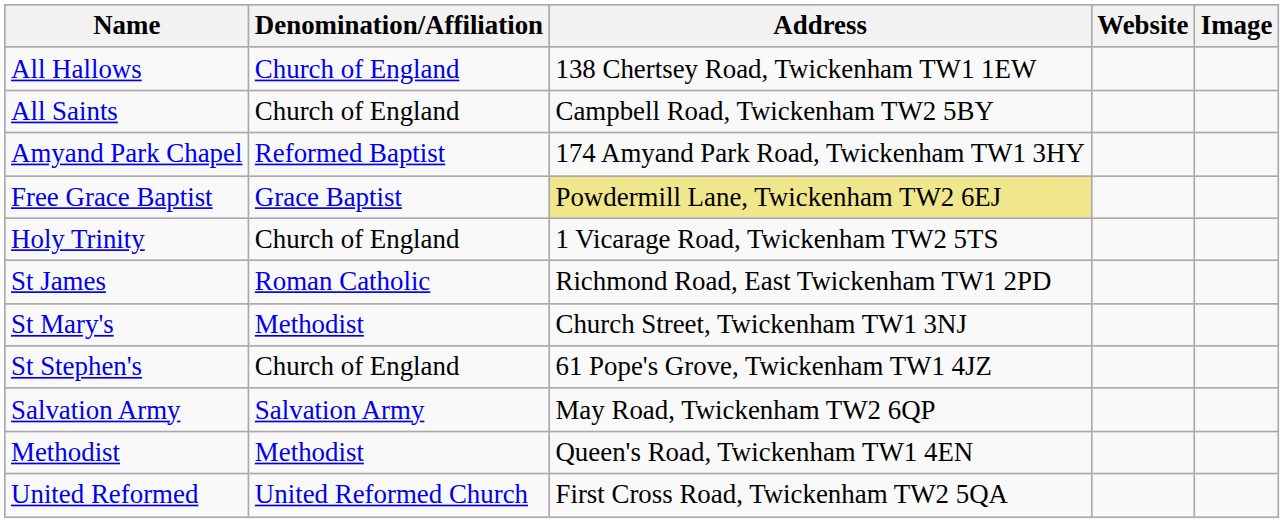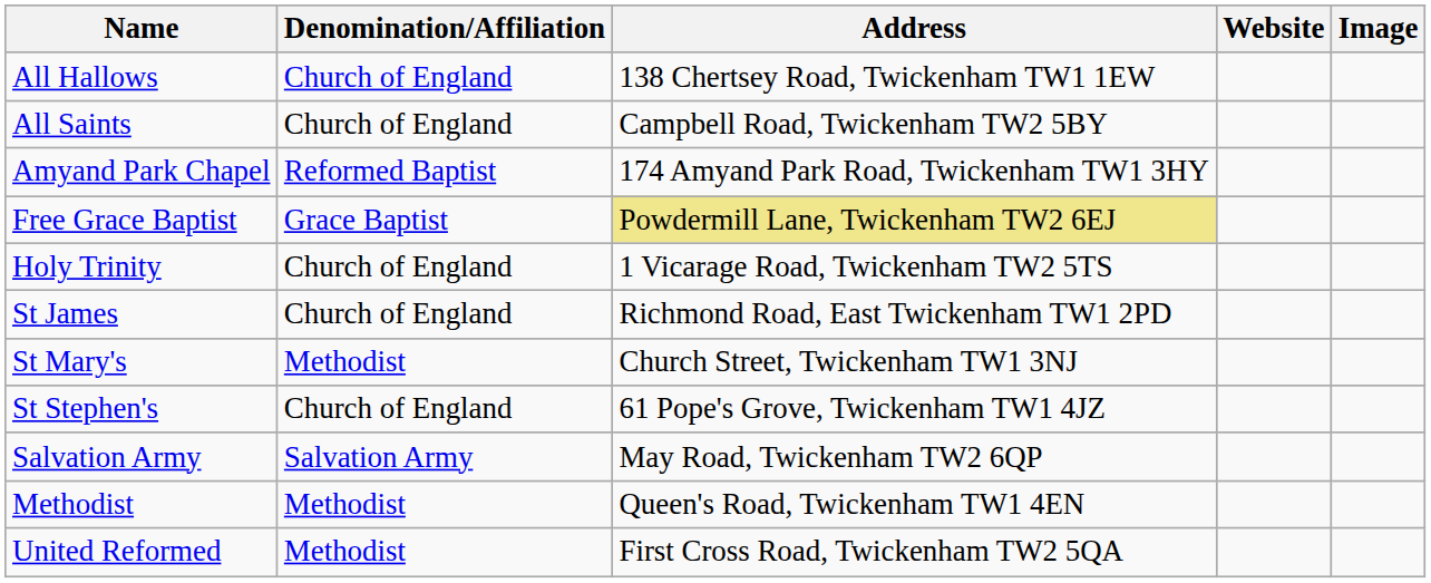St James | Denomination/Affiliation: Roman Catholic -> Church of England
United Reformed | Denomination/Affiliation: United Reformed Church -> Methodist
